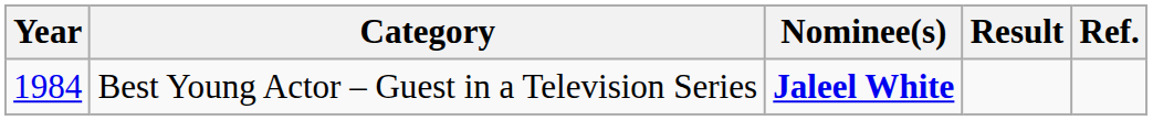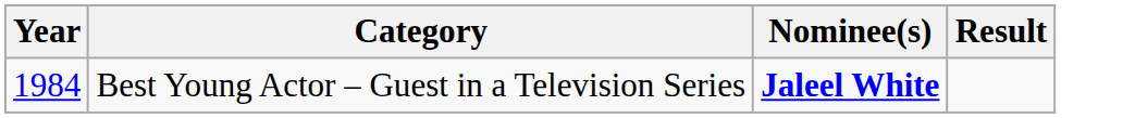- column: Ref.
